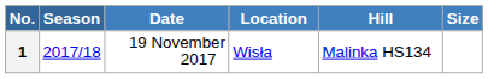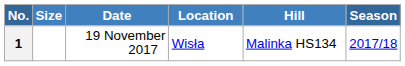columns swapped: Season <-> Size
